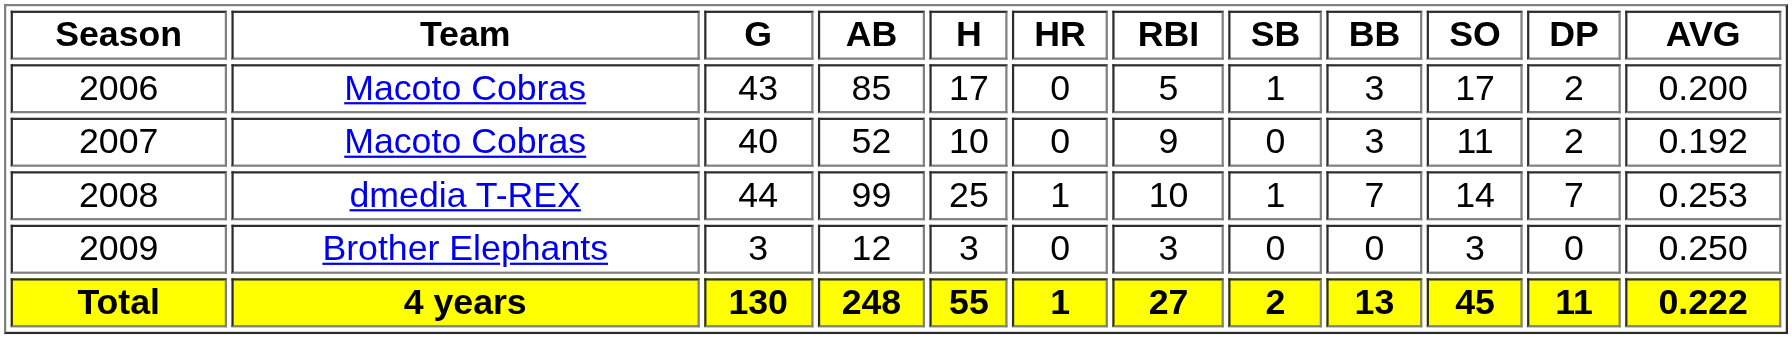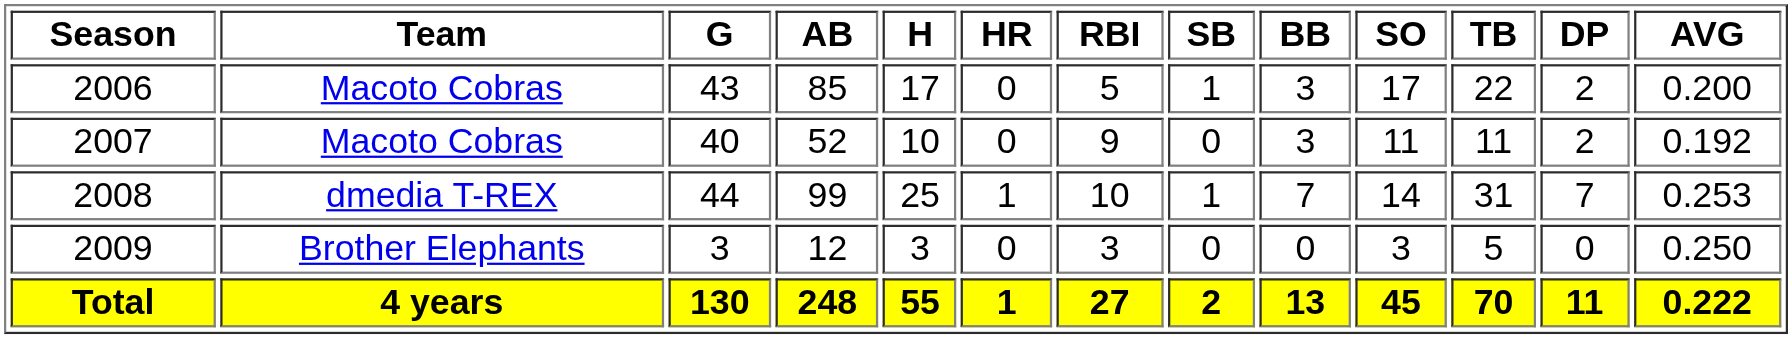+ column: TB | 22 | 11 | 31 | 5 | 70
